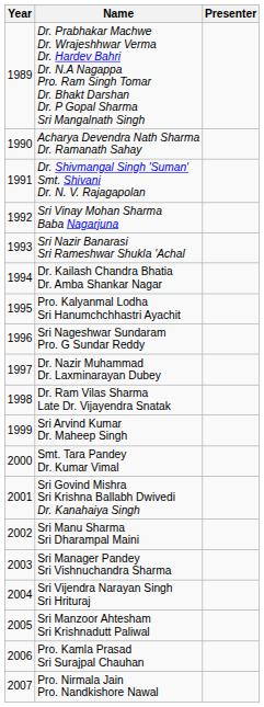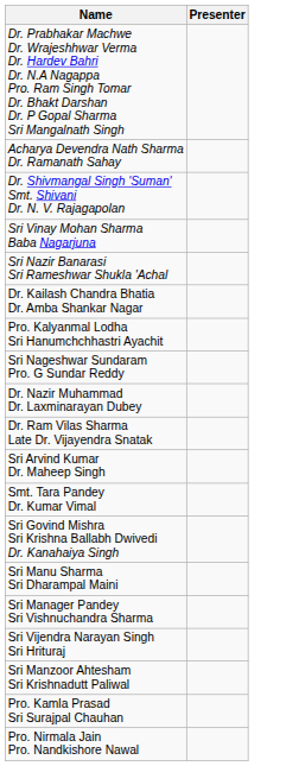- column: Year | 1989 | 1990 | 1991 | 1992 | 1993 | 1994 | 1995 | 1996 | 1997 | 1998 | 1999 | 2000 | 2001 | 2002 | 2003 | 2004 | 2005 | 2006 | 2007
